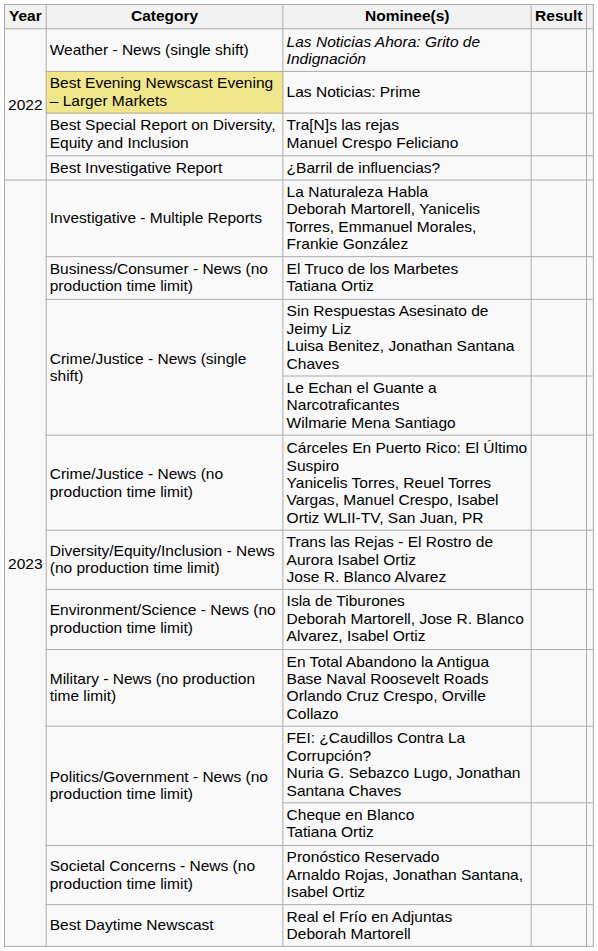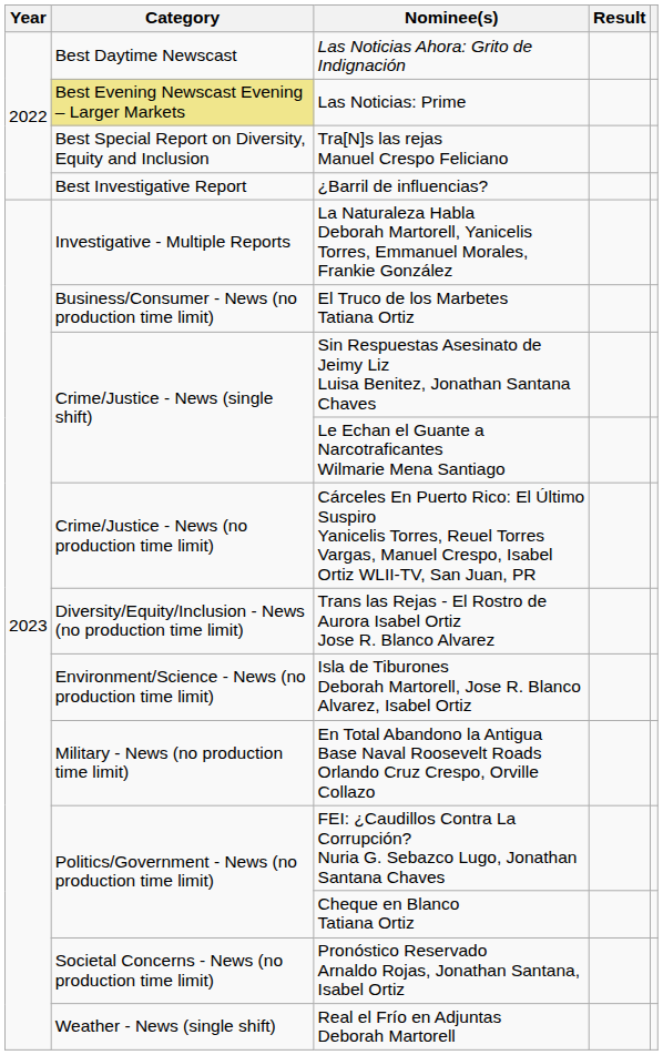Las Noticias Ahora: Grito de Indignación | Category: Weather - News (single shift) -> Best Daytime Newscast
Real el Frío en Adjuntas Deborah Martorell | Category: Best Daytime Newscast -> Weather - News (single shift)
